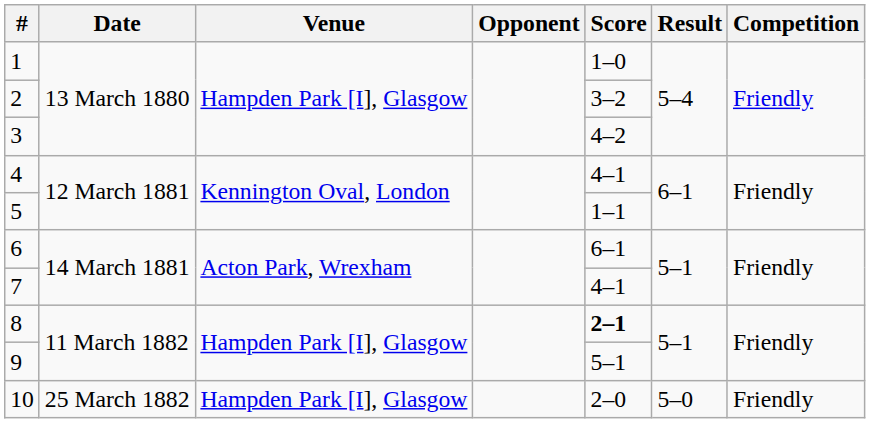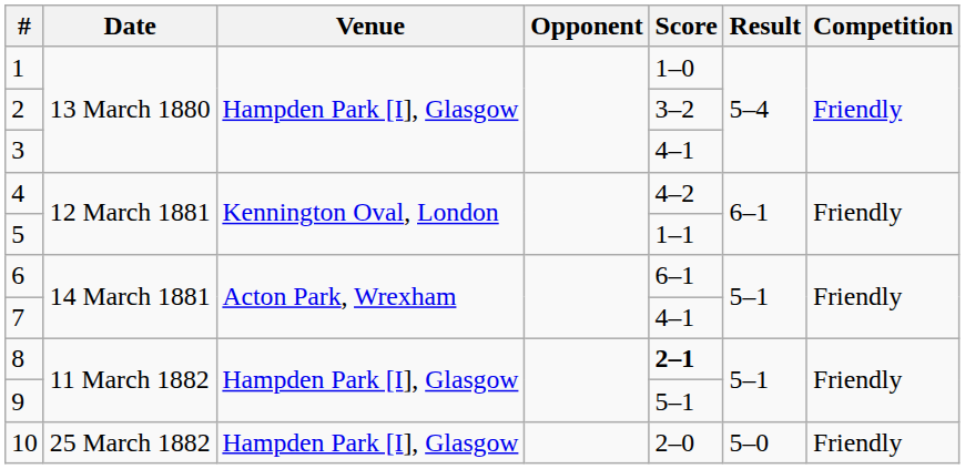3 | Score: 4–2 -> 4–1
4 | Score: 4–1 -> 4–2
